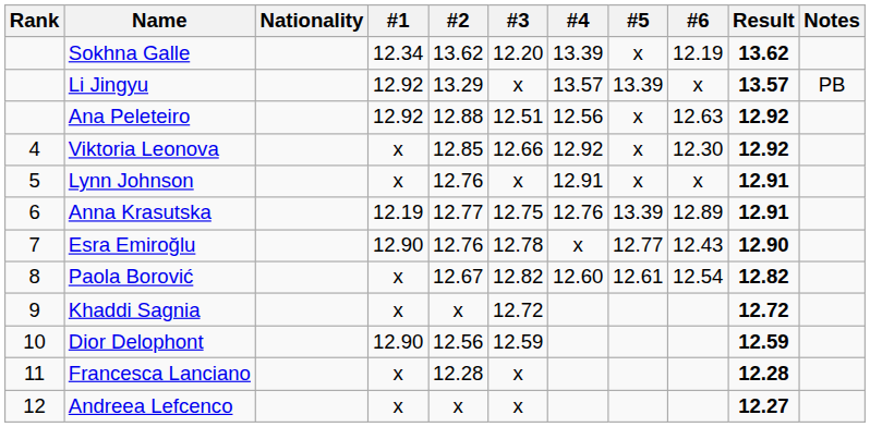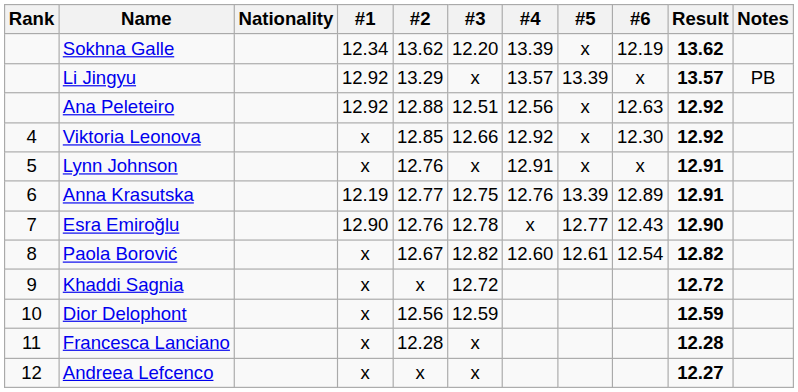Dior Delophont | #1: 12.90 -> x
